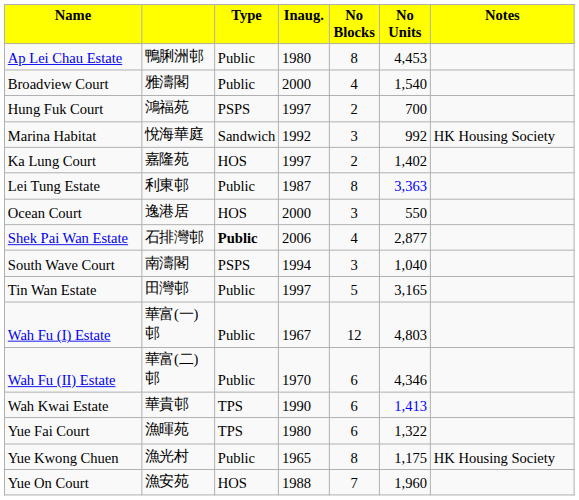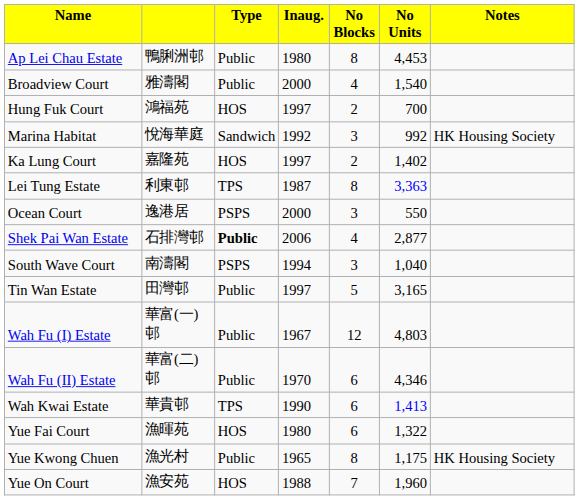Hung Fuk Court | column 3: PSPS -> HOS
Lei Tung Estate | column 3: Public -> TPS
Ocean Court | column 3: HOS -> PSPS
Yue Fai Court | column 3: TPS -> HOS
